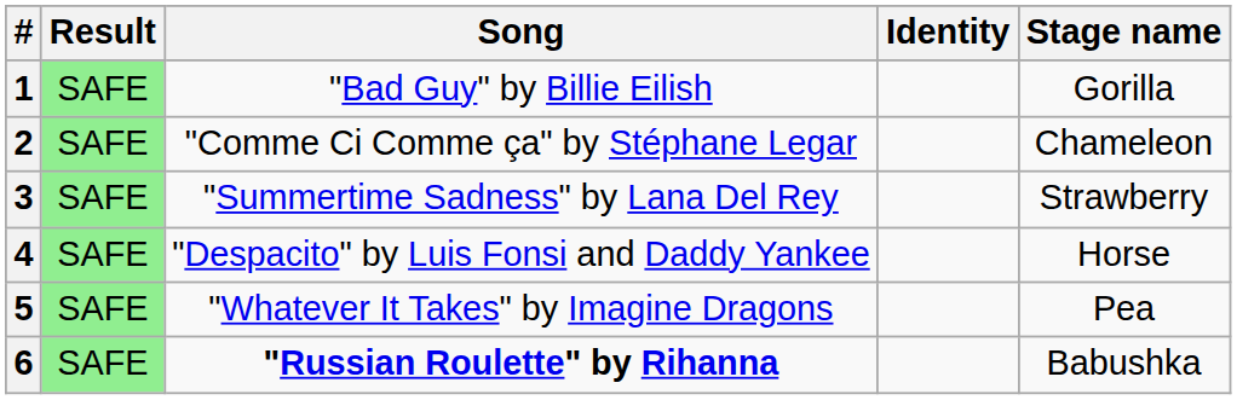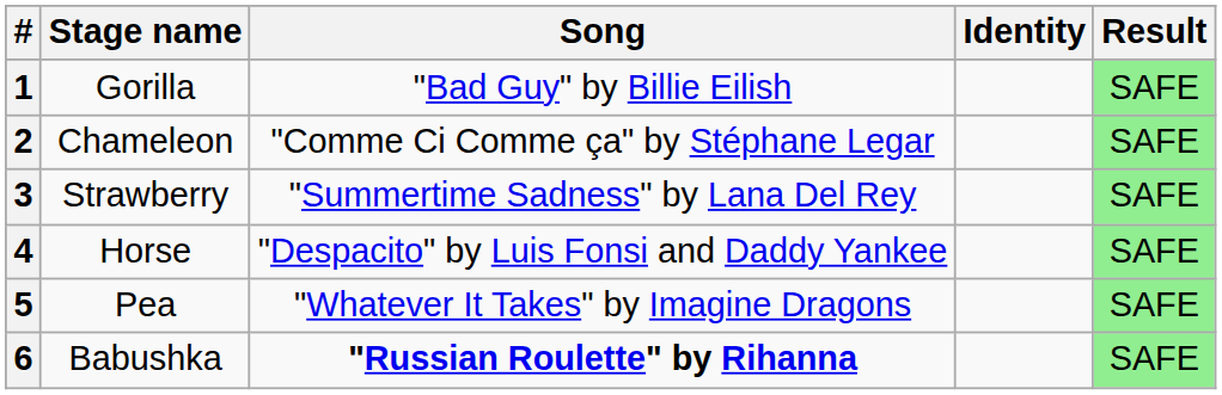columns swapped: Stage name <-> Result
